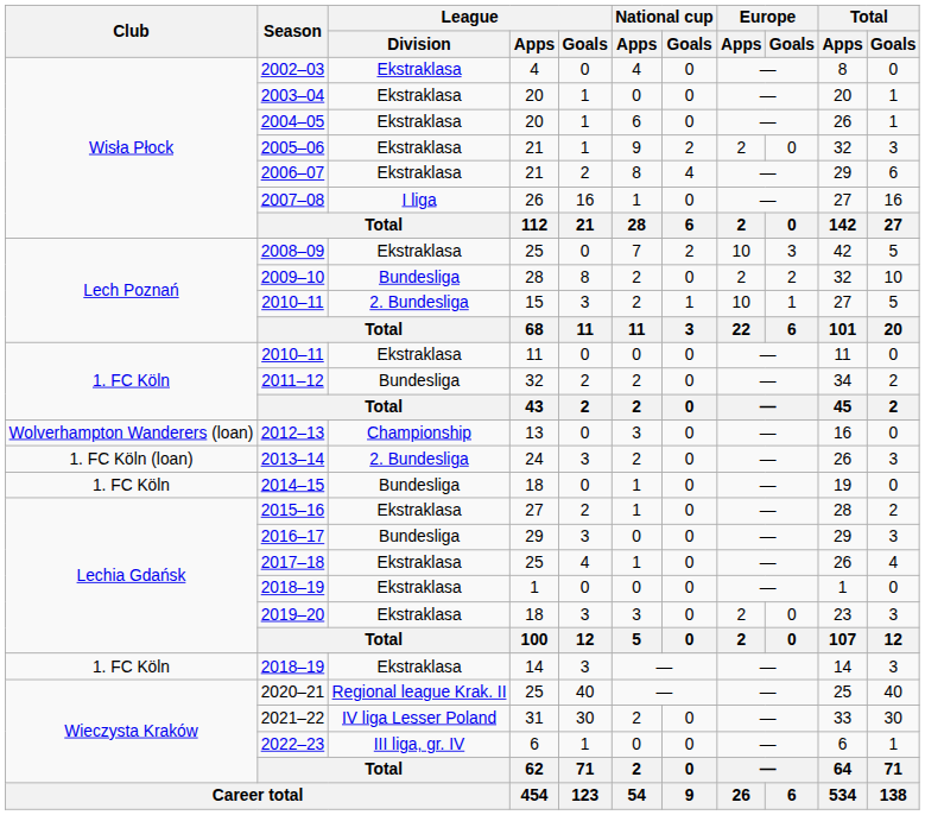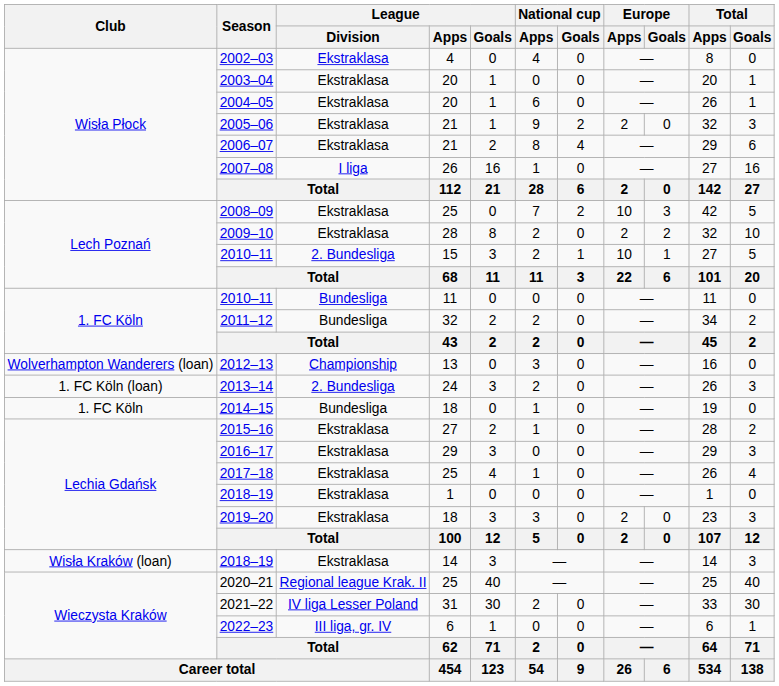2009–10 | League / Division: Bundesliga -> Ekstraklasa
2010–11 / 11 | League / Division: Ekstraklasa -> Bundesliga
2016–17 | League / Division: Bundesliga -> Ekstraklasa
2018–19 / 14 | Club: 1. FC Köln -> Wisła Kraków (loan)
